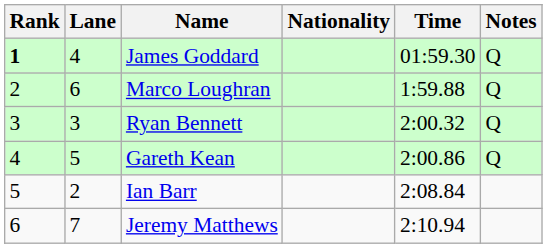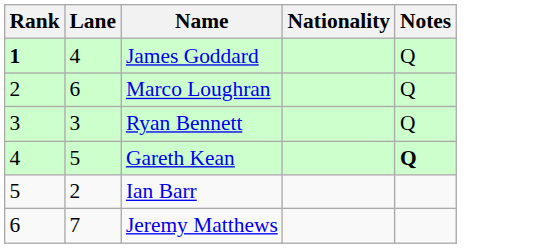- column: Time | 01:59.30 | 1:59.88 | 2:00.32 | 2:00.86 | 2:08.84 | 2:10.94
Gareth Kean | Notes: normal -> bold
